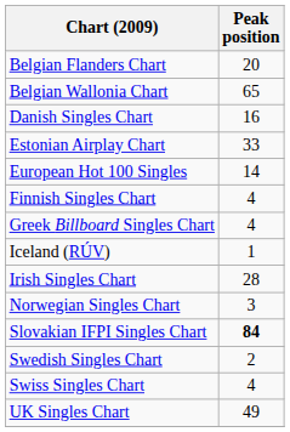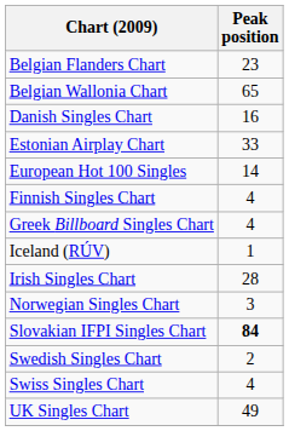Belgian Flanders Chart | Peak position: 20 -> 23
